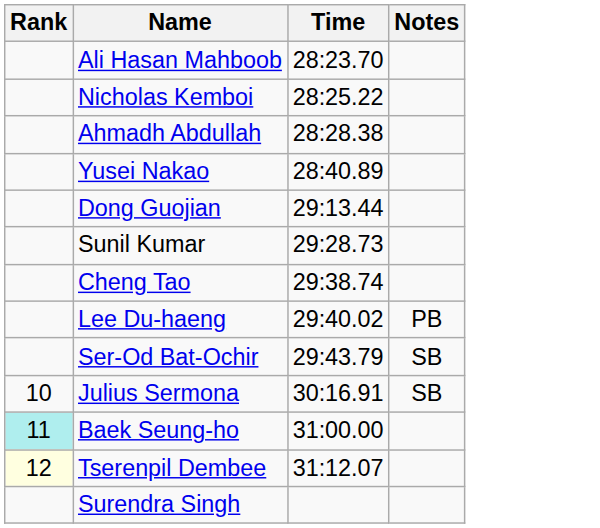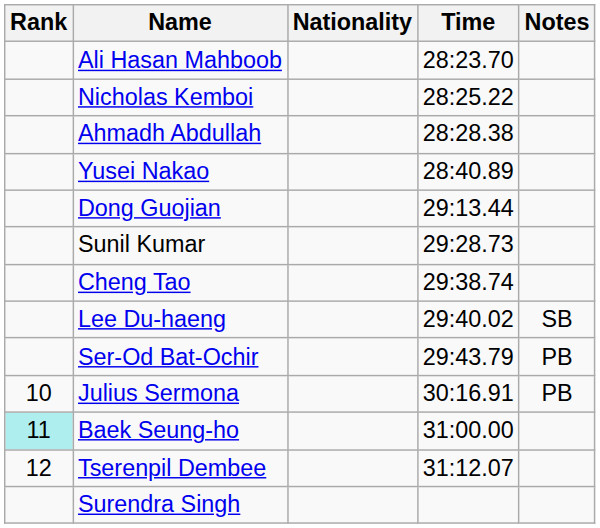+ column: Nationality
Lee Du-haeng | Notes: PB -> SB
Ser-Od Bat-Ochir | Notes: SB -> PB
Julius Sermona | Notes: SB -> PB
Tserenpil Dembee | Rank: lightyellow background -> no background
